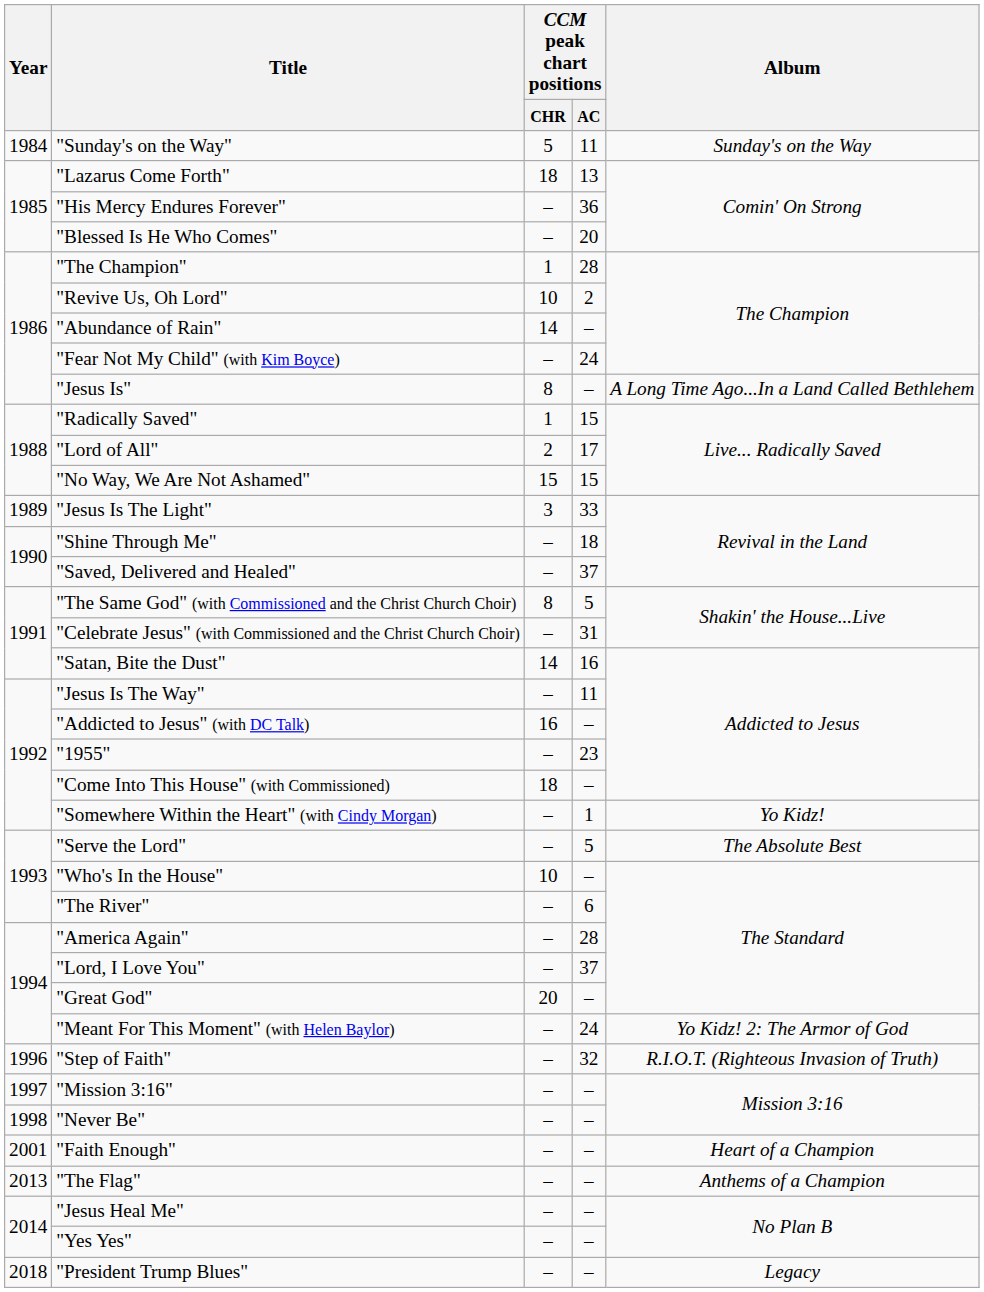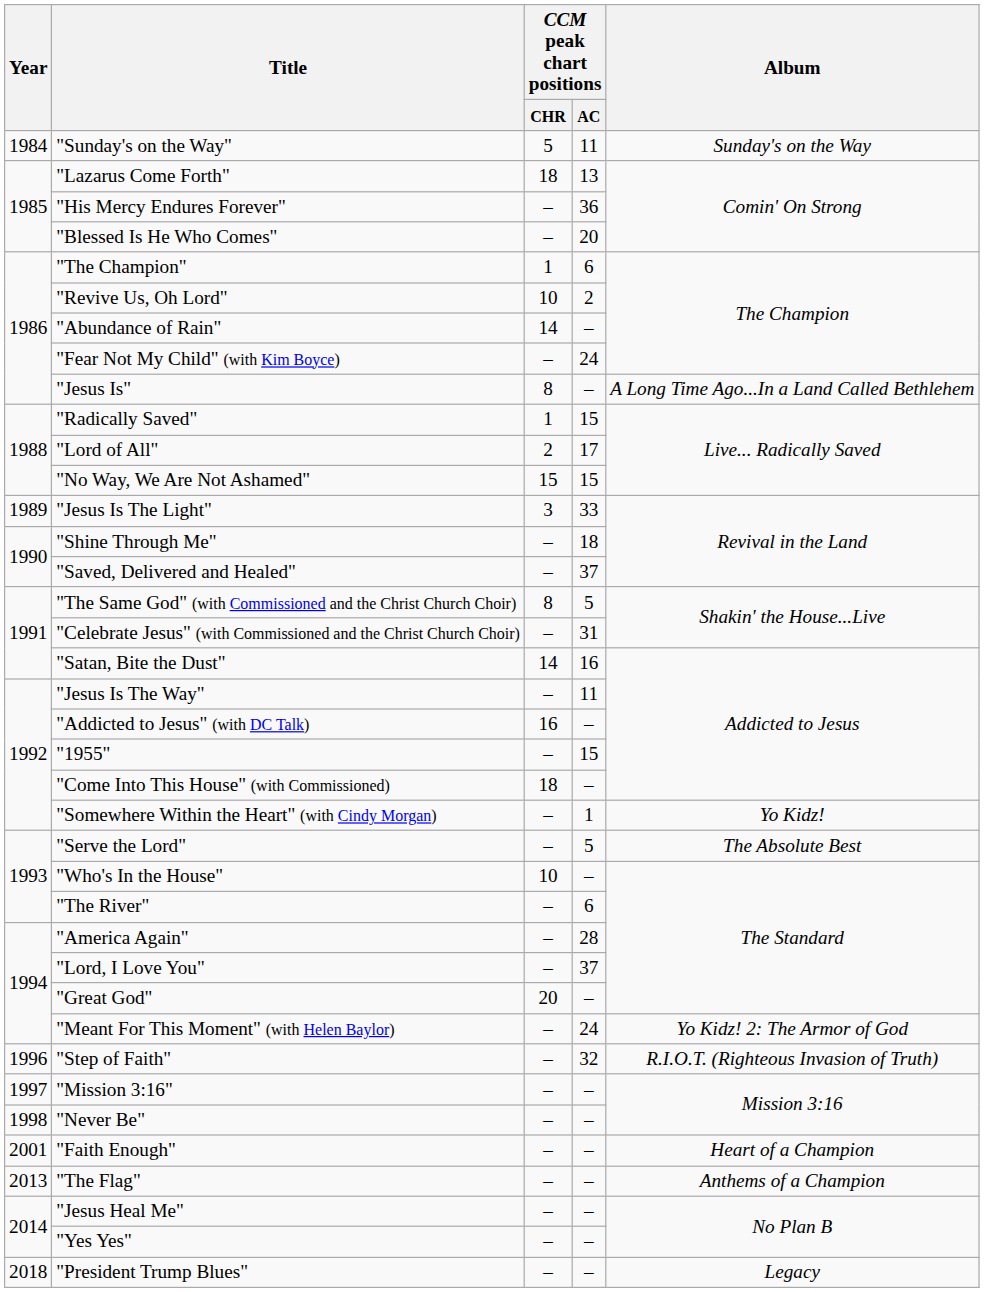"The Champion" | CCM peak chart positions / AC: 28 -> 6
"1955" | CCM peak chart positions / AC: 23 -> 15
